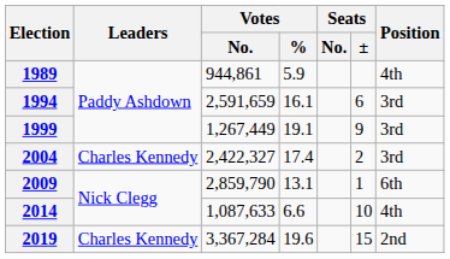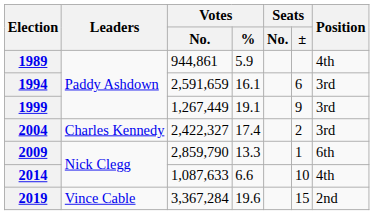2009 | Votes / %: 13.1 -> 13.3
2019 | Leaders: Charles Kennedy -> Vince Cable
